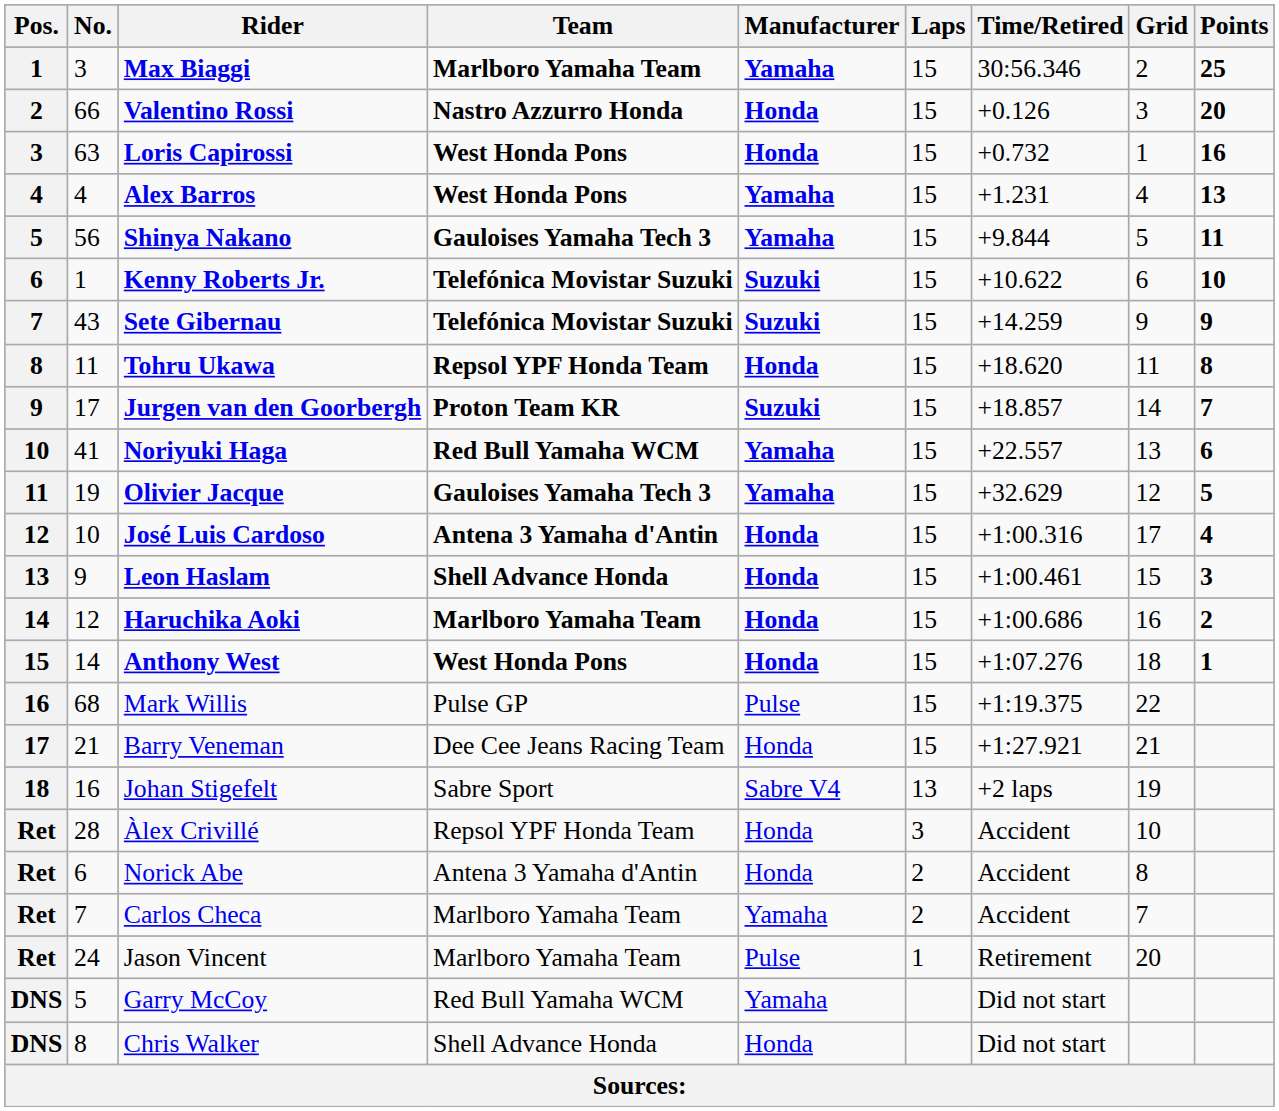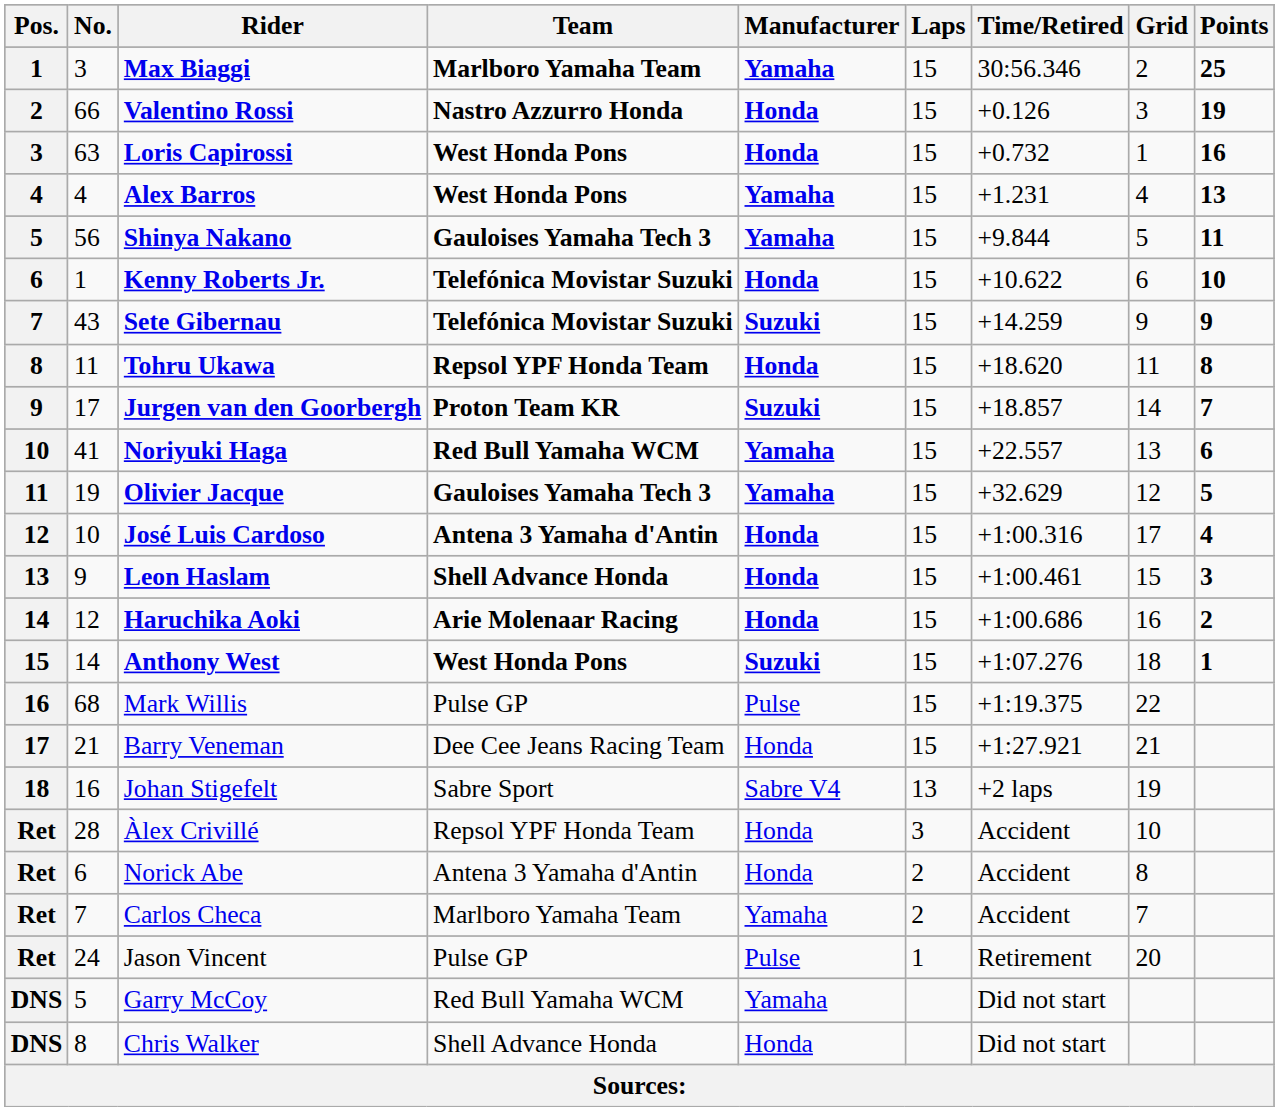Valentino Rossi | Points: 20 -> 19
Kenny Roberts Jr. | Manufacturer: Suzuki -> Honda
Haruchika Aoki | Team: Marlboro Yamaha Team -> Arie Molenaar Racing
Anthony West | Manufacturer: Honda -> Suzuki
Jason Vincent | Team: Marlboro Yamaha Team -> Pulse GP
